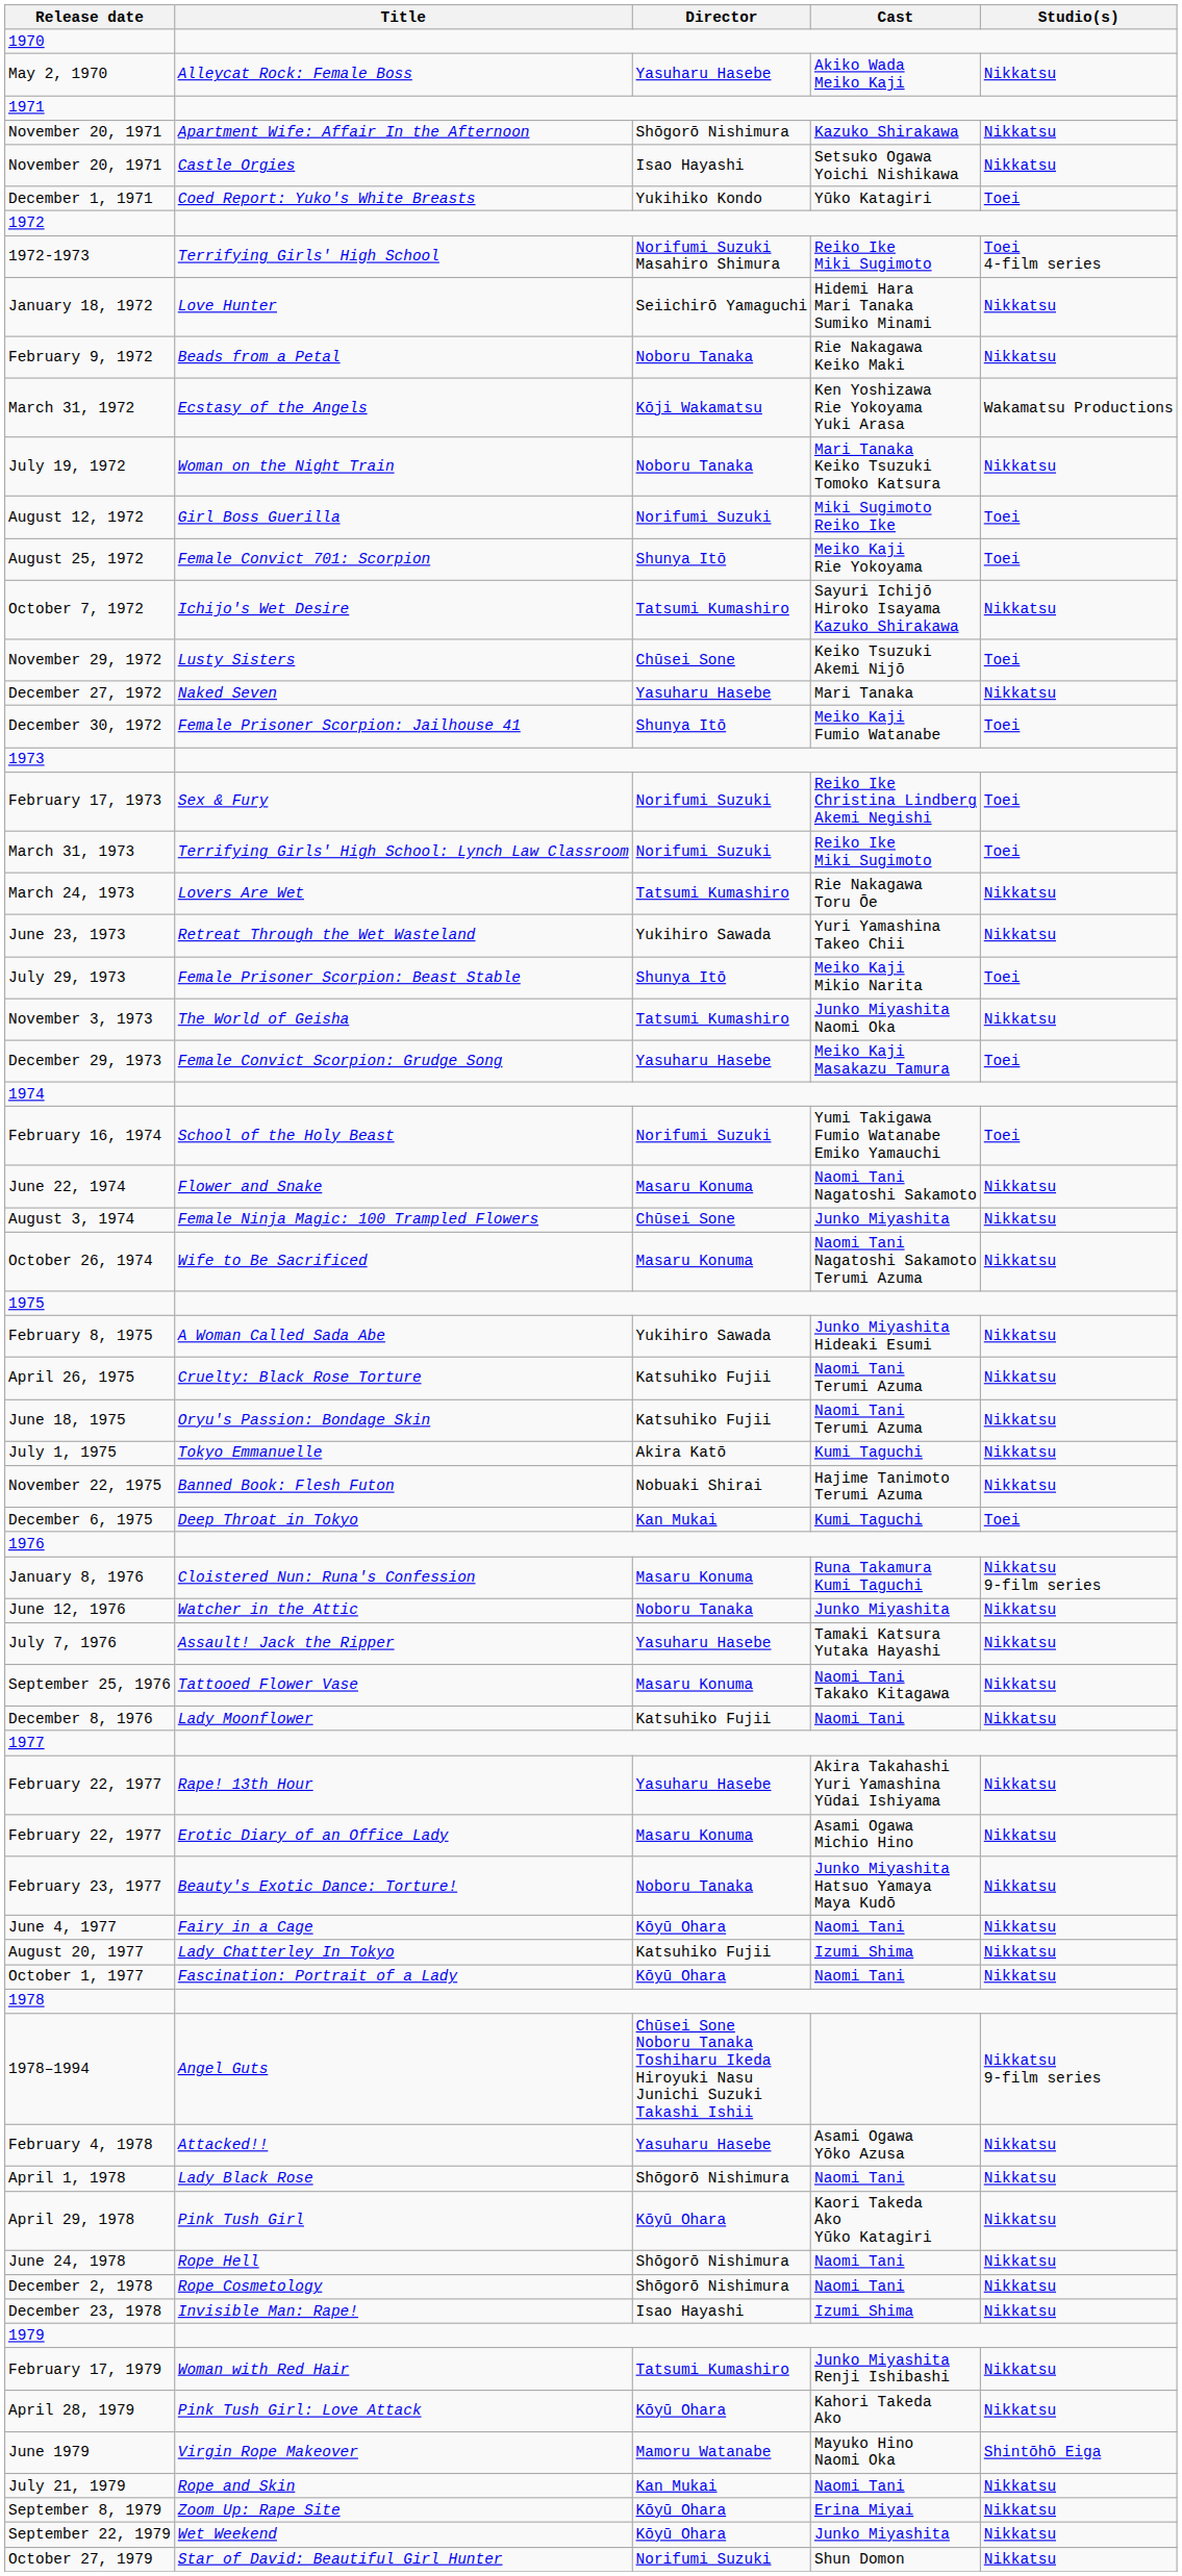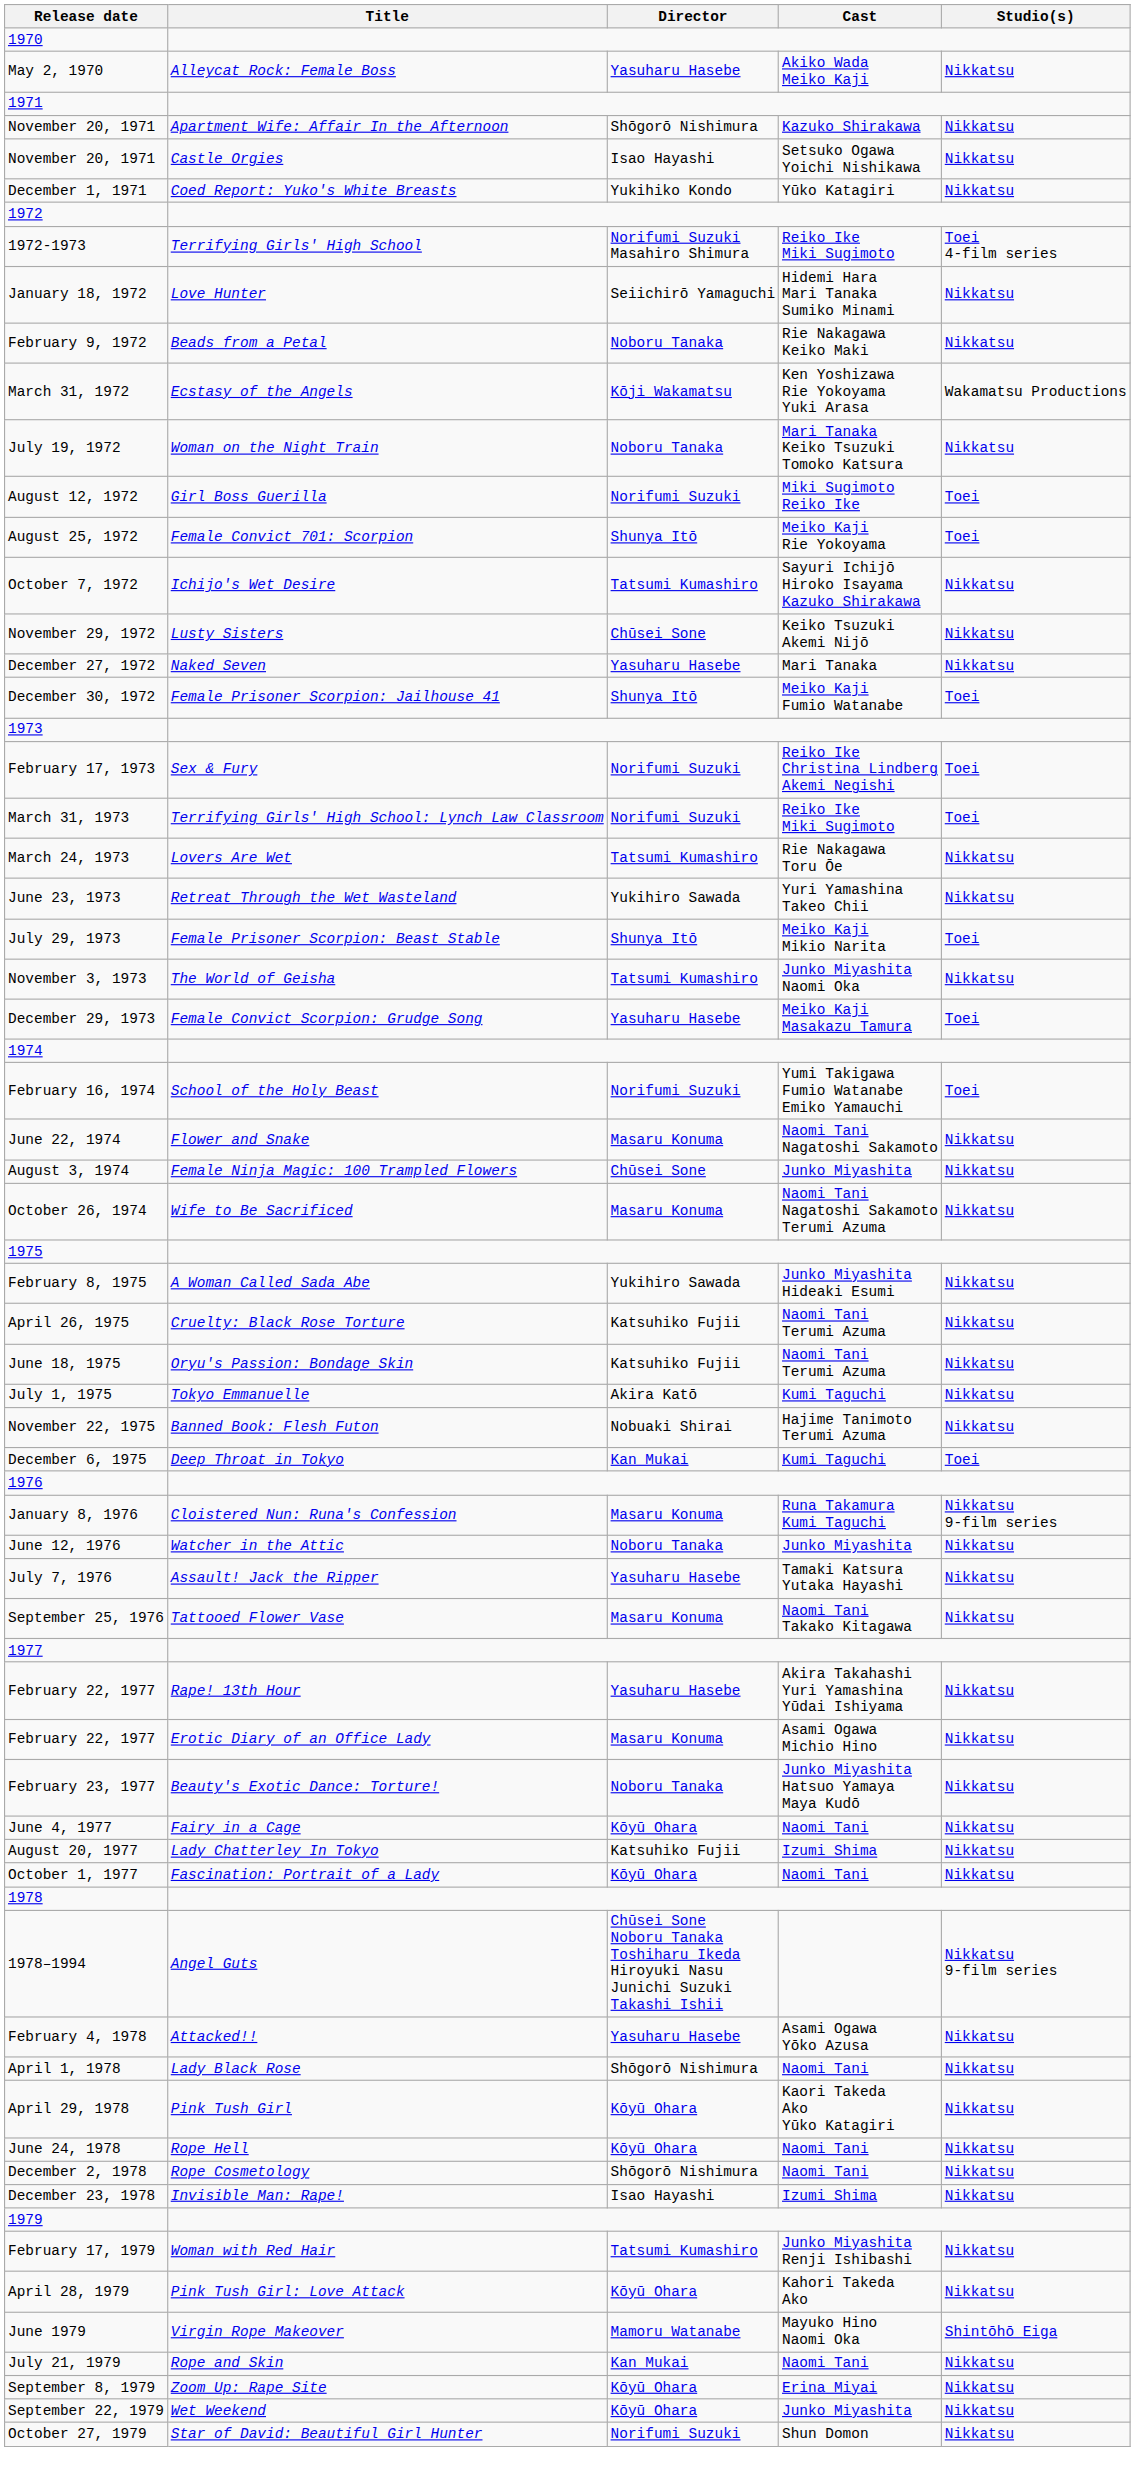December 1, 1971 | Studio(s): Toei -> Nikkatsu
November 29, 1972 | Studio(s): Toei -> Nikkatsu
- row: December 8, 1976 | Lady Moonflower | Katsuhiko Fujii | Naomi Tani | Nikkatsu
June 24, 1978 | Director: Shōgorō Nishimura -> Kōyū Ohara
